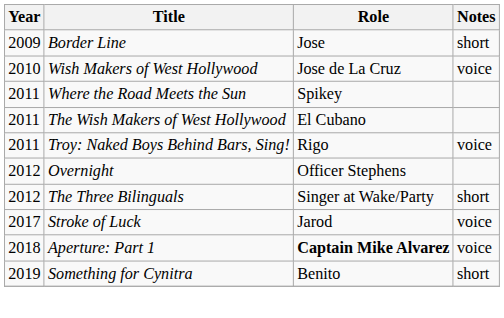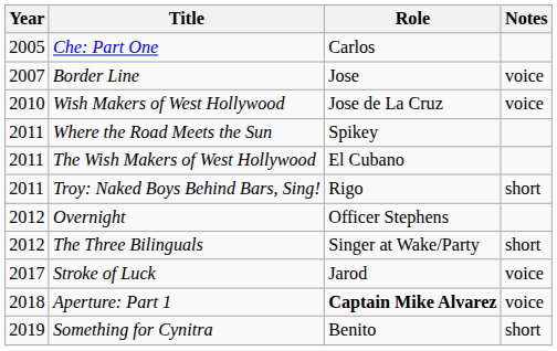+ row: 2005 | Che: Part One | Carlos
Border Line | Year: 2009 -> 2007
Border Line | Notes: short -> voice
Troy: Naked Boys Behind Bars, Sing! | Notes: voice -> short
